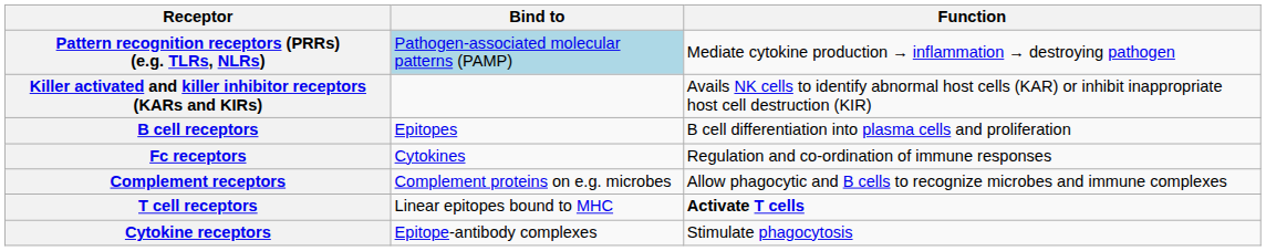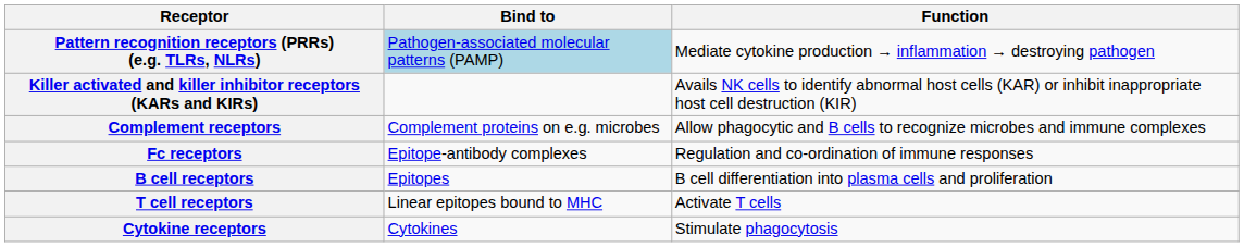rows swapped: Complement receptors <-> B cell receptors
Fc receptors | Bind to: Cytokines -> Epitope-antibody complexes
T cell receptors | Function: bold -> normal
Cytokine receptors | Bind to: Epitope-antibody complexes -> Cytokines
